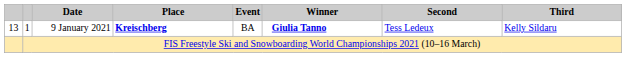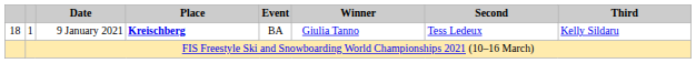1 | column 1: 13 -> 18
1 | Winner: bold -> normal
